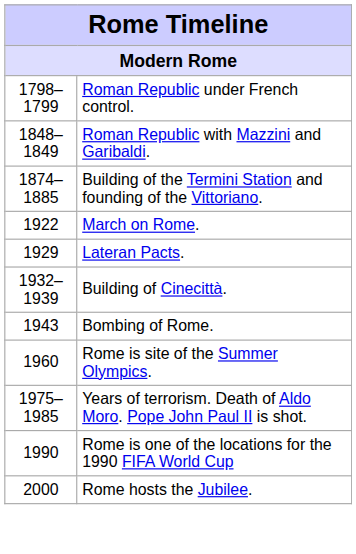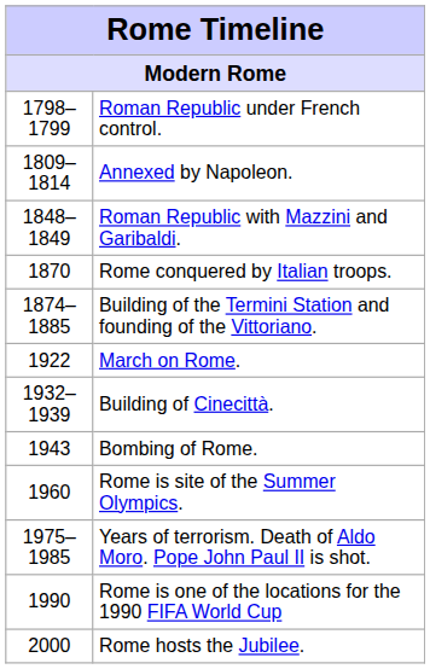+ row: 1809–1814 | Annexed by Napoleon.
+ row: 1870 | Rome conquered by Italian troops.
- row: 1929 | Lateran Pacts.
